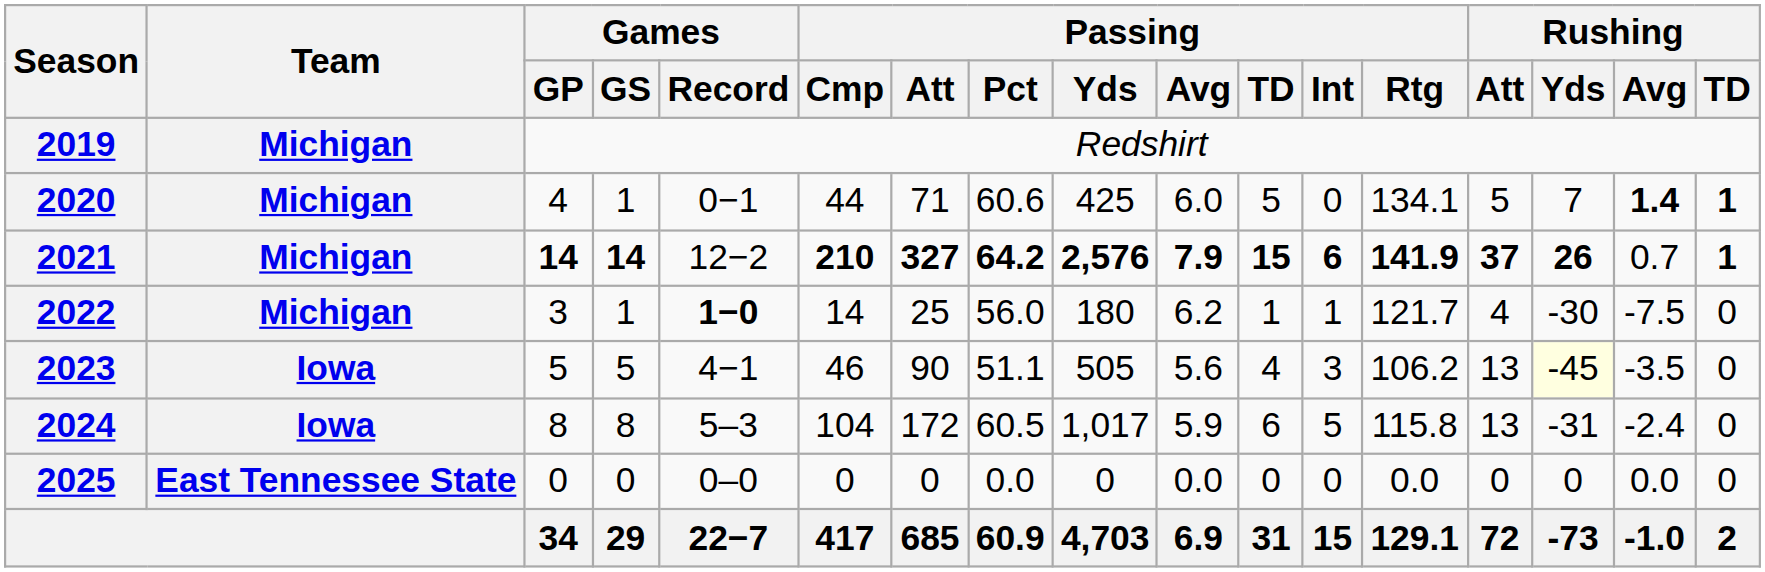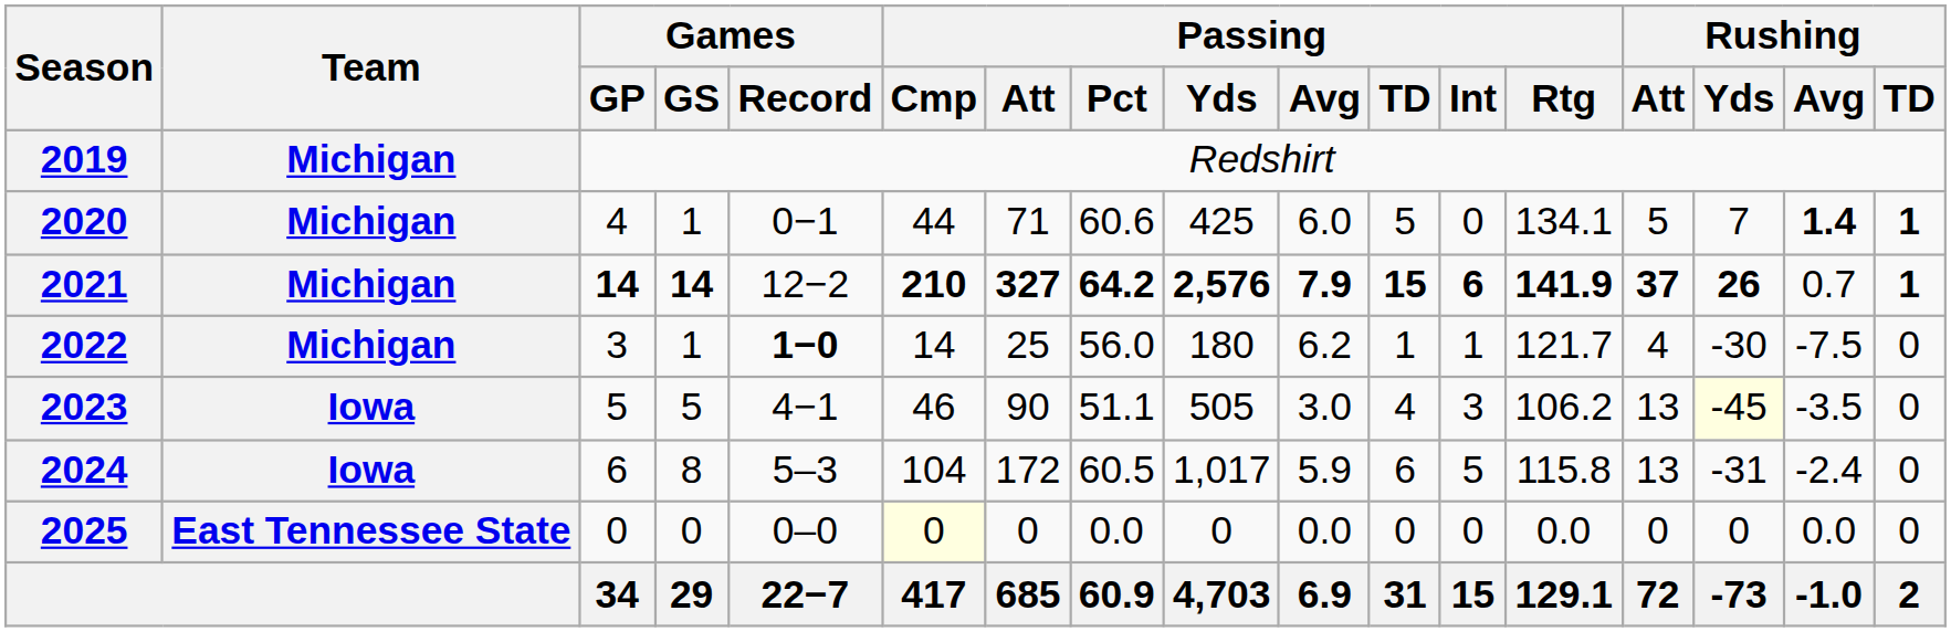2023 | Passing / Avg: 5.6 -> 3.0
2024 | Games / GP: 8 -> 6
2025 | Passing / Cmp: no background -> lightyellow background
